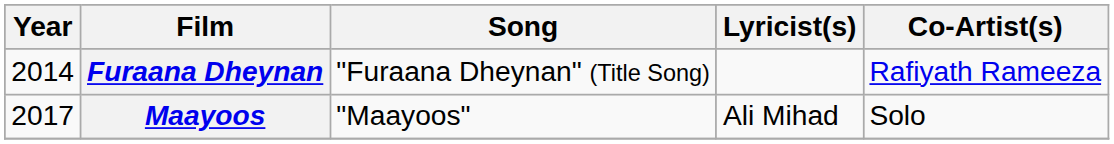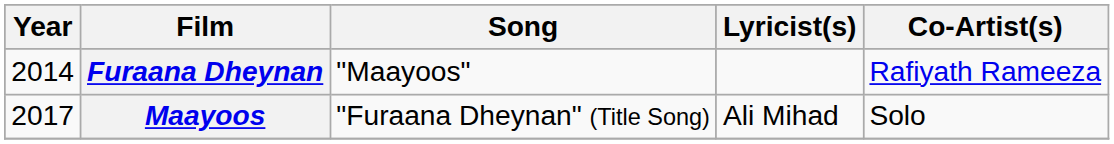Furaana Dheynan | Song: "Furaana Dheynan" (Title Song) -> "Maayoos"
Maayoos | Song: "Maayoos" -> "Furaana Dheynan" (Title Song)
